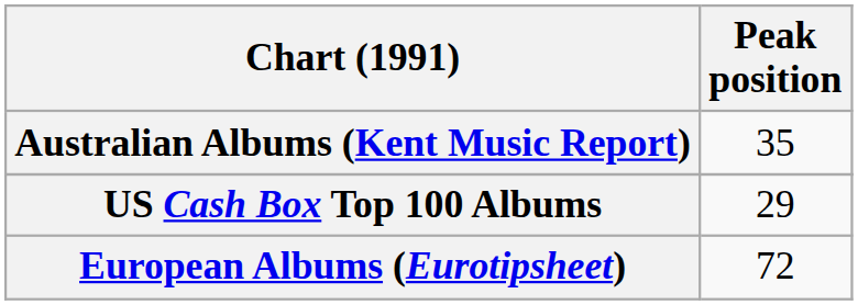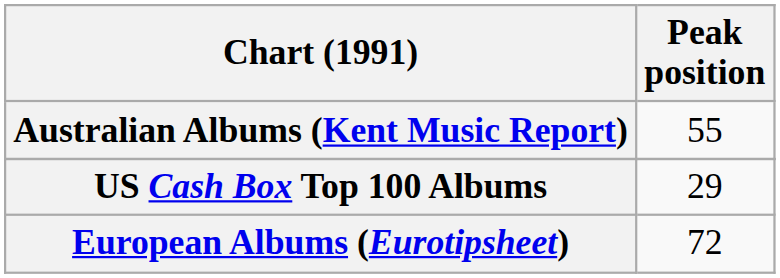Australian Albums (Kent Music Report) | Peak position: 35 -> 55
